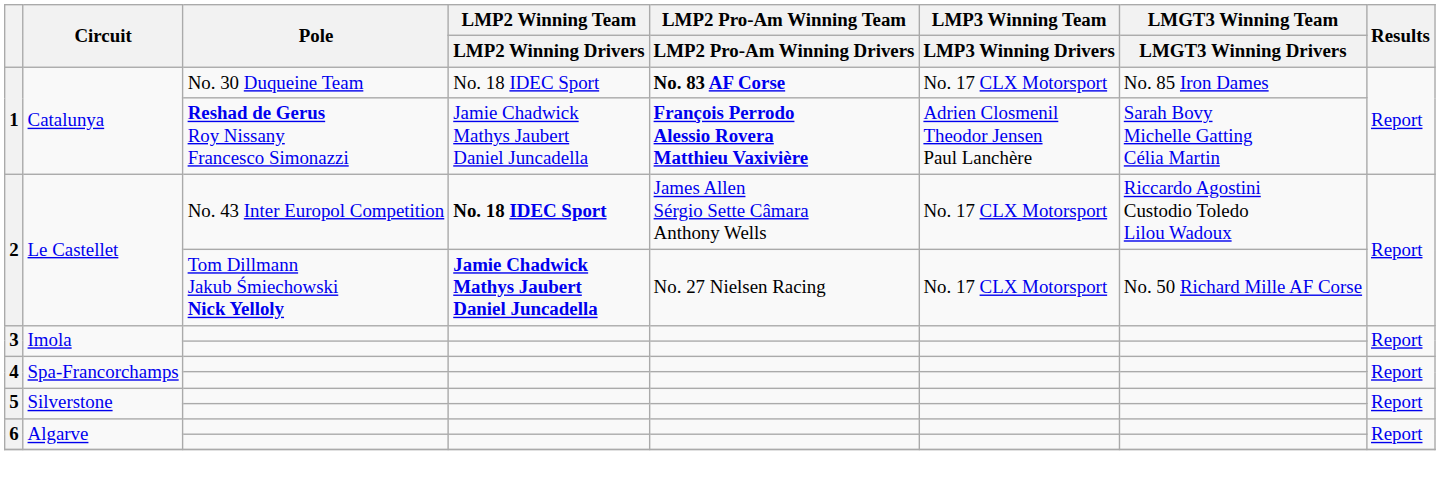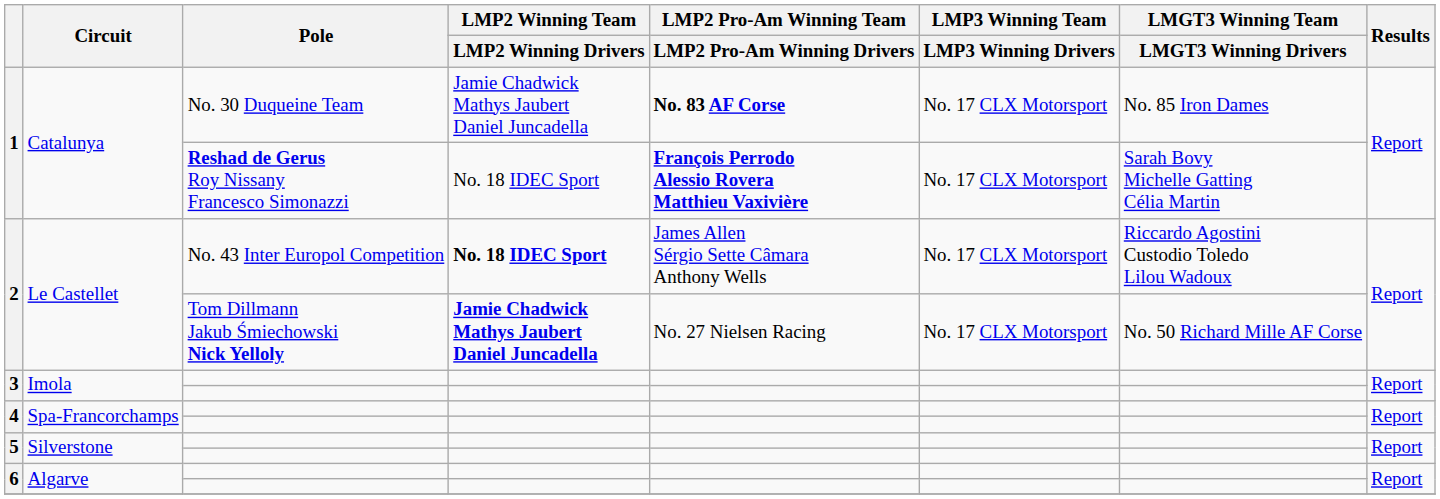1 / No. 30 Duqueine Team | LMP2 Winning Team / LMP2 Winning Drivers: No. 18 IDEC Sport -> Jamie Chadwick Mathys Jaubert Daniel Juncadella
1 / Reshad de Gerus Roy Nissany Francesco Simonazzi | LMP2 Winning Team / LMP2 Winning Drivers: Jamie Chadwick Mathys Jaubert Daniel Juncadella -> No. 18 IDEC Sport
1 / Reshad de Gerus Roy Nissany Francesco Simonazzi | LMP3 Winning Team / LMP3 Winning Drivers: Adrien Closmenil Theodor Jensen Paul Lanchère -> No. 17 CLX Motorsport
